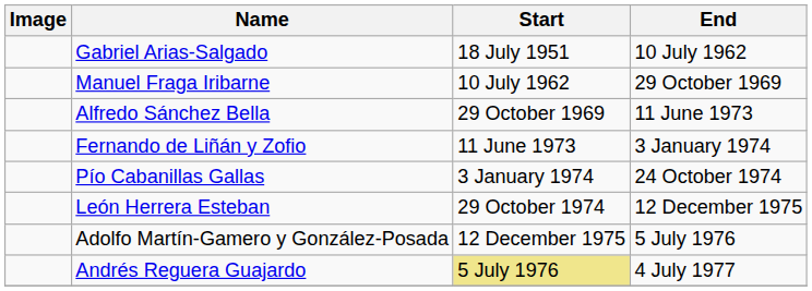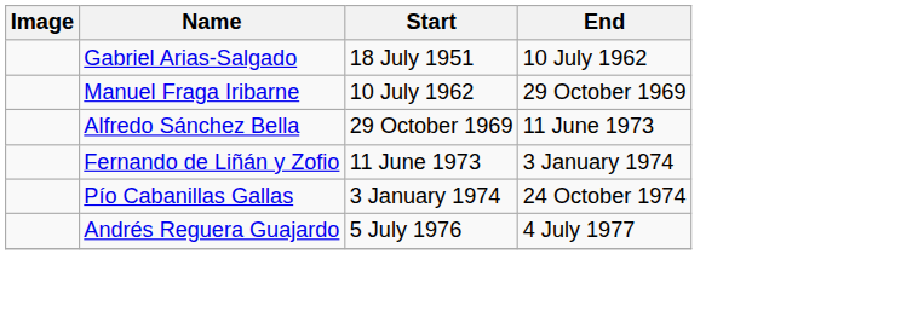- row: León Herrera Esteban | 29 October 1974 | 12 December 1975
- row: Adolfo Martín-Gamero y González-Posada | 12 December 1975 | 5 July 1976
Andrés Reguera Guajardo | Start: khaki background -> no background
